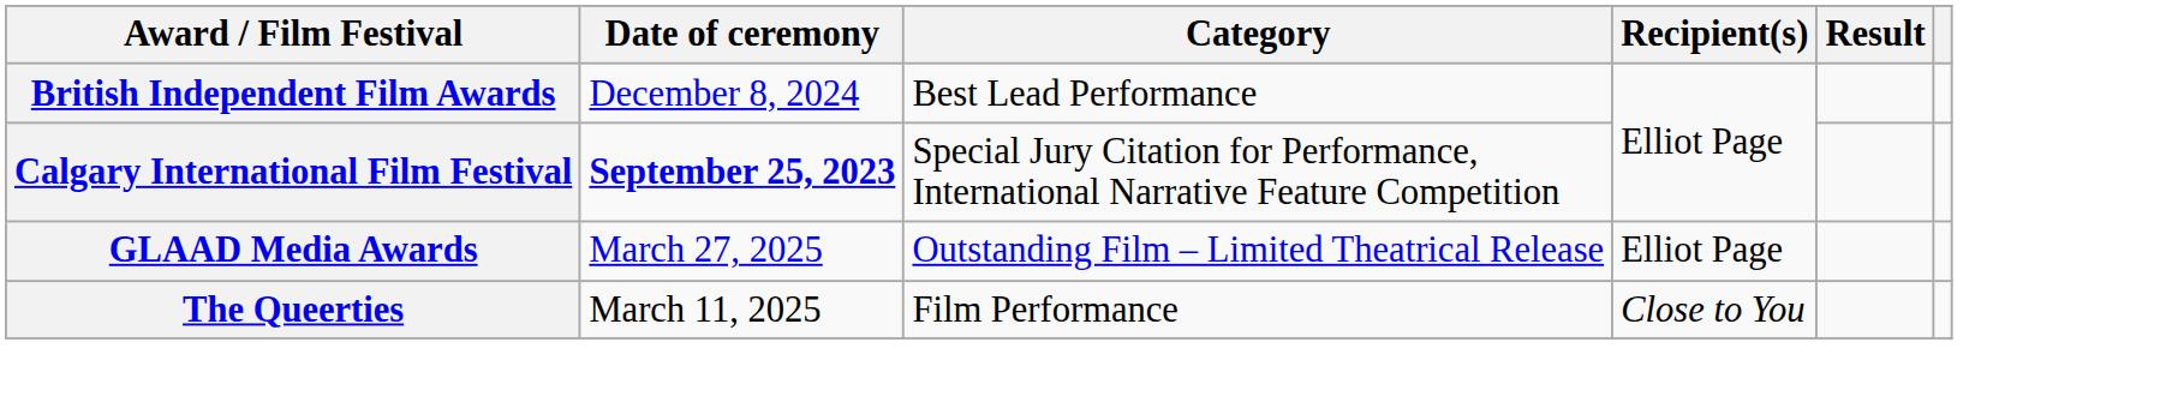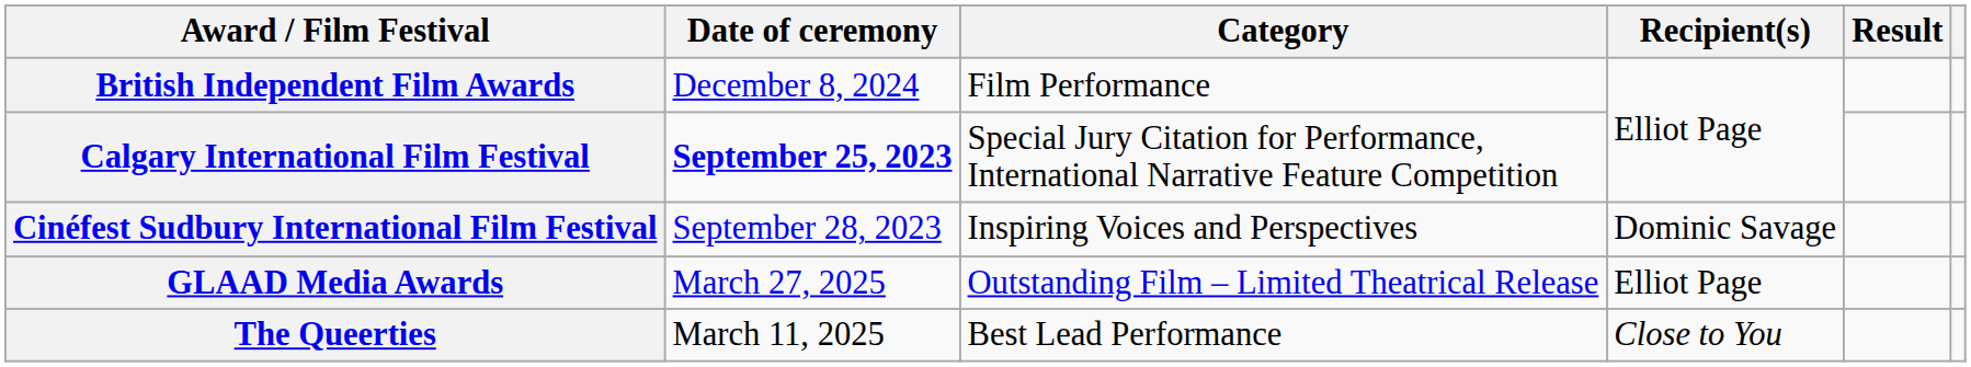British Independent Film Awards | Category: Best Lead Performance -> Film Performance
+ row: Cinéfest Sudbury International Film Festival | September 28, 2023 | Inspiring Voices and Perspectives | Dominic Savage
The Queerties | Category: Film Performance -> Best Lead Performance
